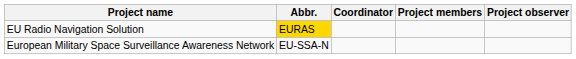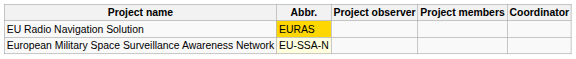columns swapped: Coordinator <-> Project observer
European Military Space Surveillance Awareness Network | Abbr.: no background -> lightyellow background
